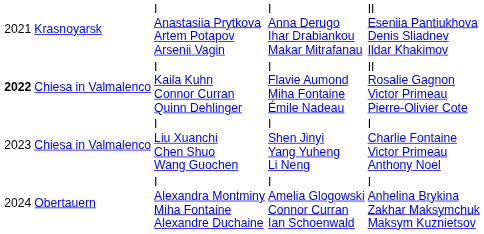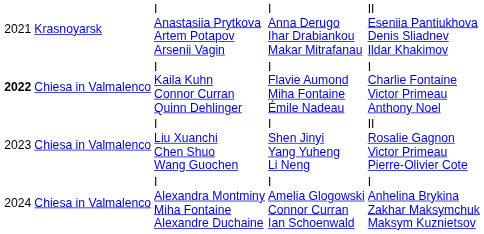I Kaila Kuhn Connor Curran Quinn Dehlinger | column 5: II Rosalie Gagnon Victor Primeau Pierre-Olivier Cote -> I Charlie Fontaine Victor Primeau Anthony Noel
I Liu Xuanchi Chen Shuo Wang Guochen | column 5: I Charlie Fontaine Victor Primeau Anthony Noel -> II Rosalie Gagnon Victor Primeau Pierre-Olivier Cote
I Alexandra Montminy Miha Fontaine Alexandre Duchaine | column 2: Obertauern -> Chiesa in Valmalenco
